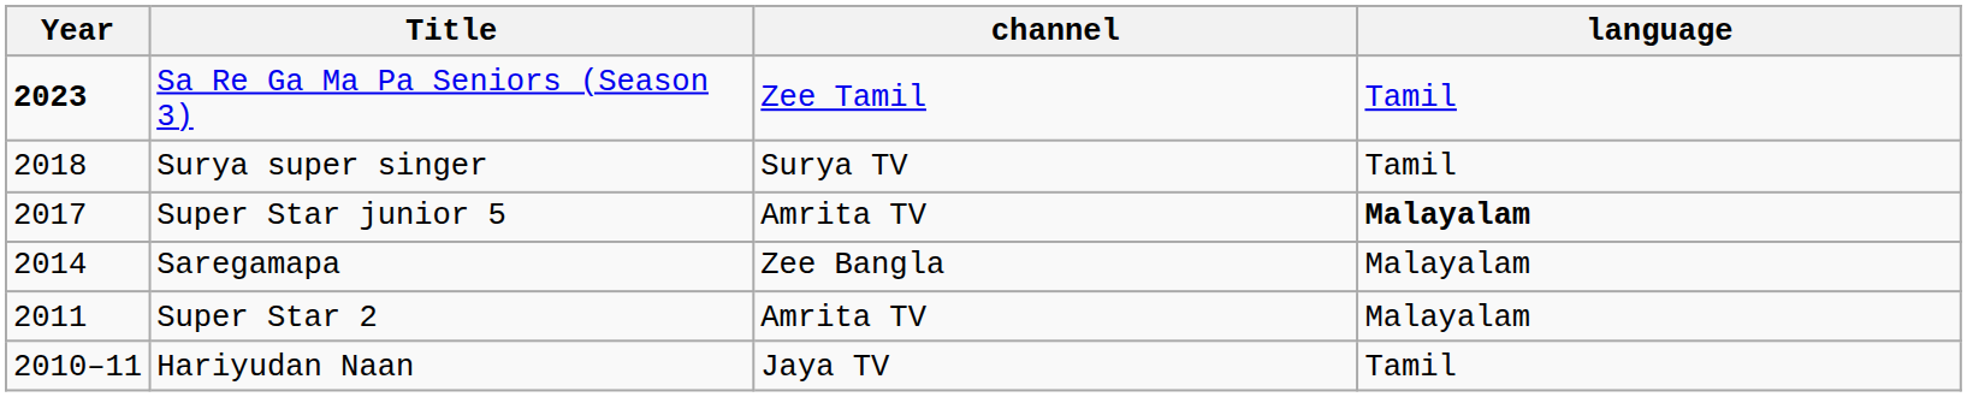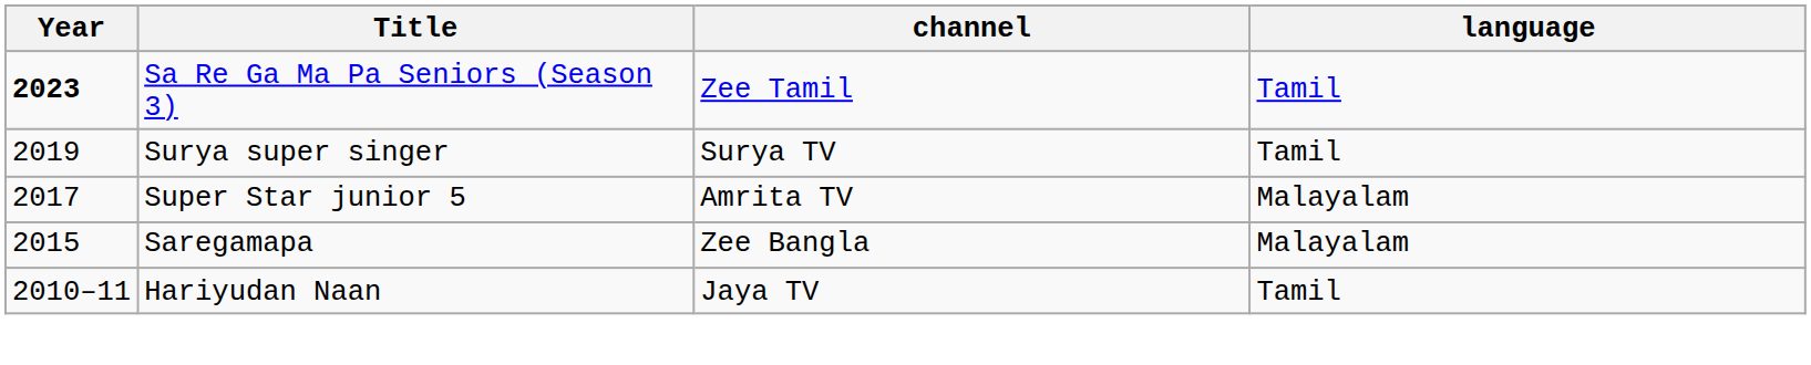Surya super singer | Year: 2018 -> 2019
Super Star junior 5 | language: bold -> normal
Saregamapa | Year: 2014 -> 2015
- row: 2011 | Super Star 2 | Amrita TV | Malayalam
